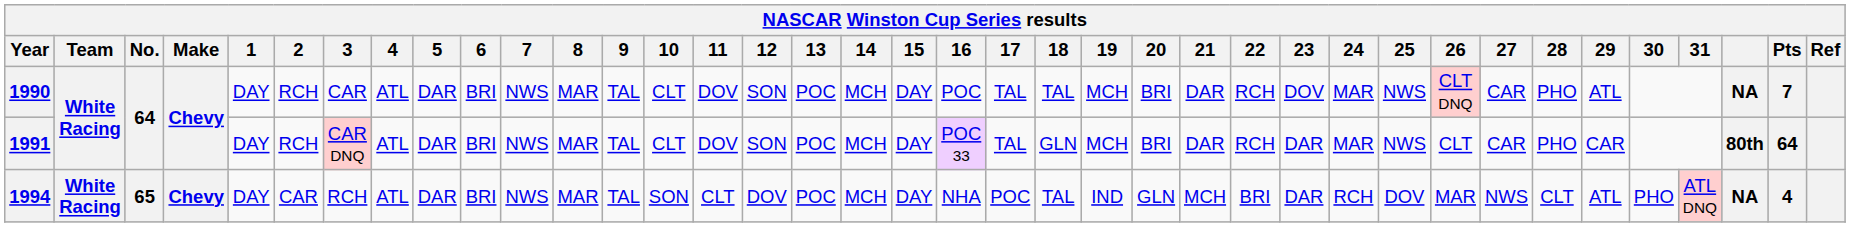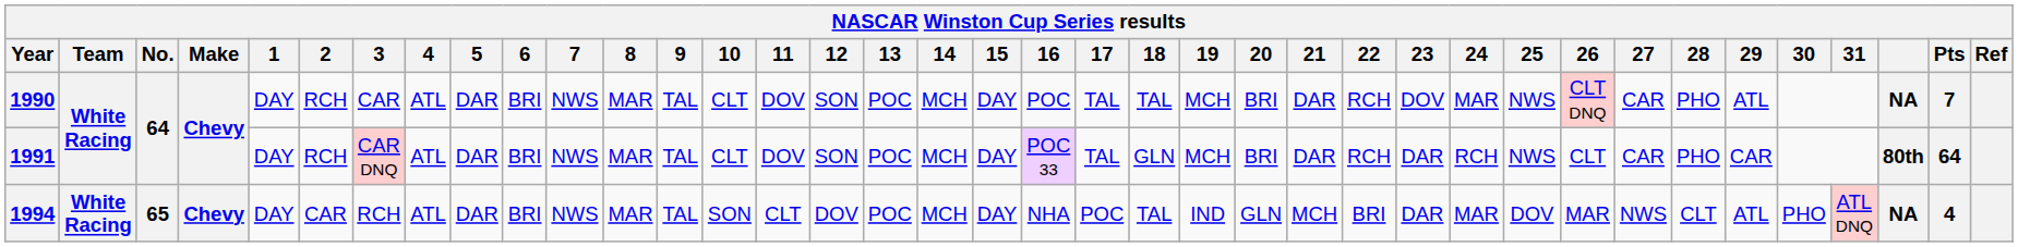1991 | 24: MAR -> RCH
1994 | 24: RCH -> MAR
